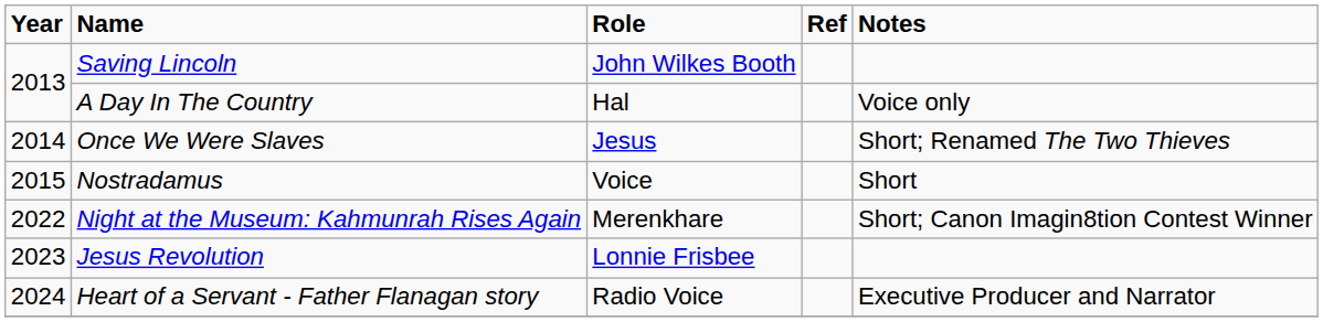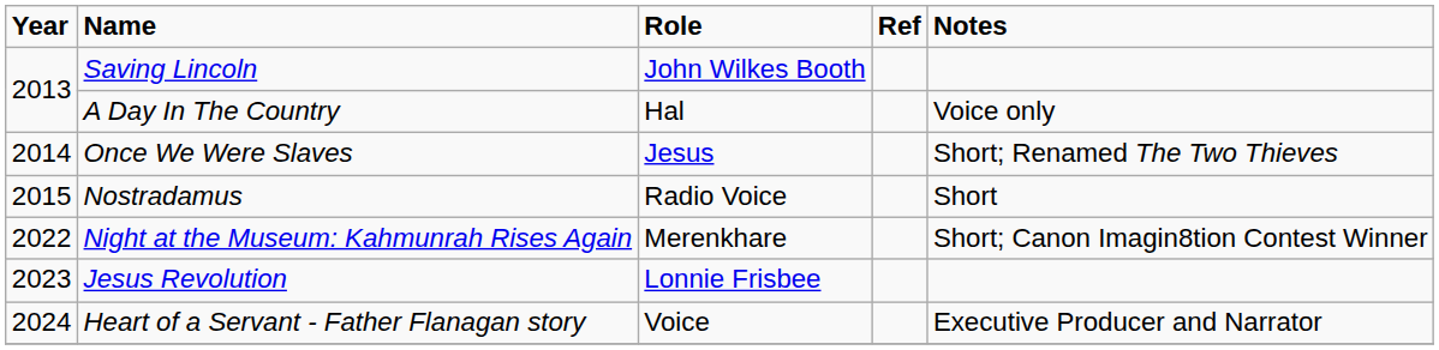Nostradamus | Role: Voice -> Radio Voice
Heart of a Servant - Father Flanagan story | Role: Radio Voice -> Voice
